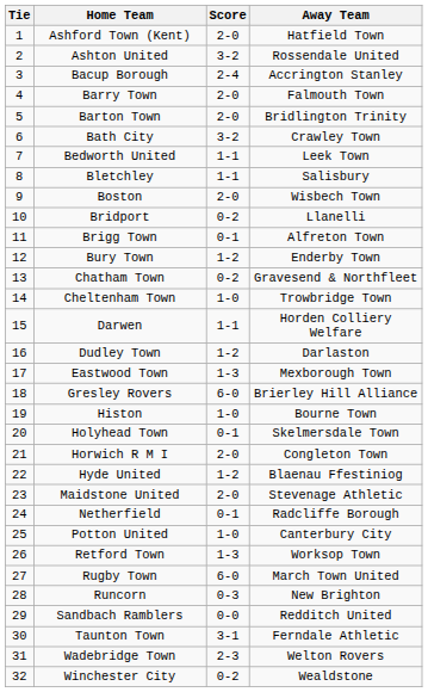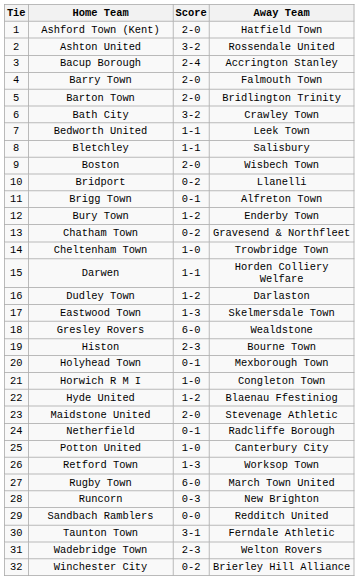Eastwood Town | Away Team: Mexborough Town -> Skelmersdale Town
Gresley Rovers | Away Team: Brierley Hill Alliance -> Wealdstone
Histon | Score: 1-0 -> 2-3
Holyhead Town | Away Team: Skelmersdale Town -> Mexborough Town
Horwich R M I | Score: 2-0 -> 1-0
Winchester City | Away Team: Wealdstone -> Brierley Hill Alliance
